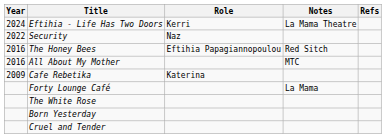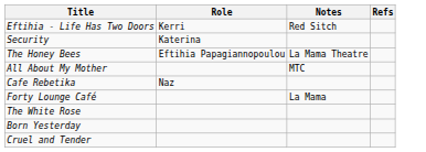- column: Year | 2024 | 2022 | 2016 | 2016 | 2009
Eftihia - Life Has Two Doors | Notes: La Mama Theatre -> Red Sitch
Security | Role: Naz -> Katerina
The Honey Bees | Notes: Red Sitch -> La Mama Theatre
Cafe Rebetika | Role: Katerina -> Naz
